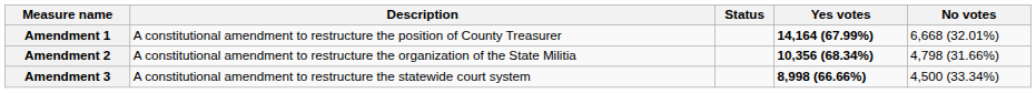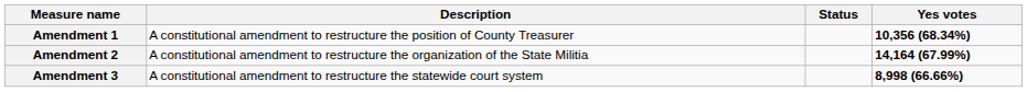- column: No votes | 6,668 (32.01%) | 4,798 (31.66%) | 4,500 (33.34%)
Amendment 1 | Yes votes: 14,164 (67.99%) -> 10,356 (68.34%)
Amendment 2 | Yes votes: 10,356 (68.34%) -> 14,164 (67.99%)
